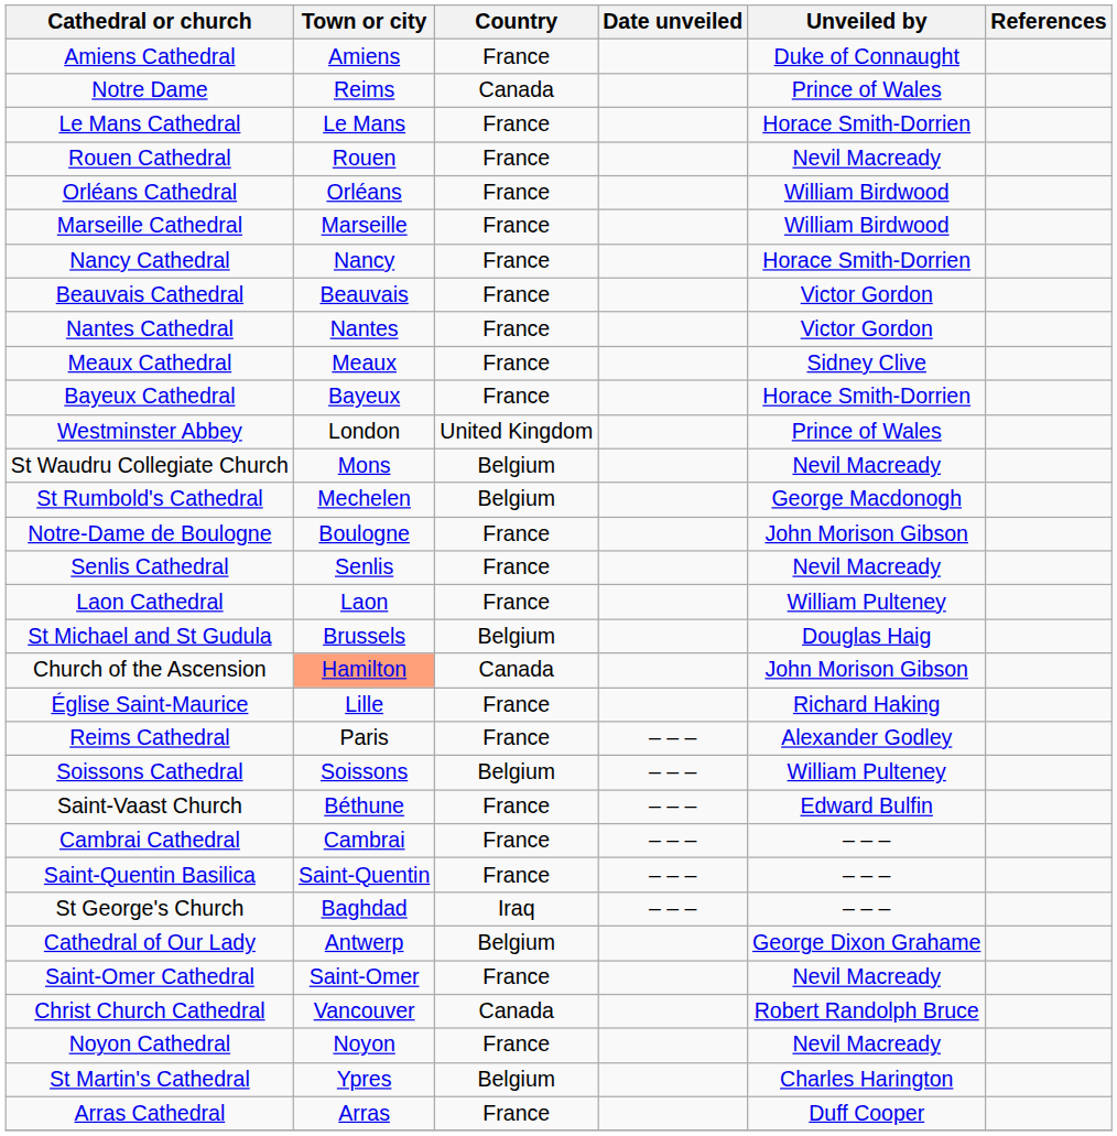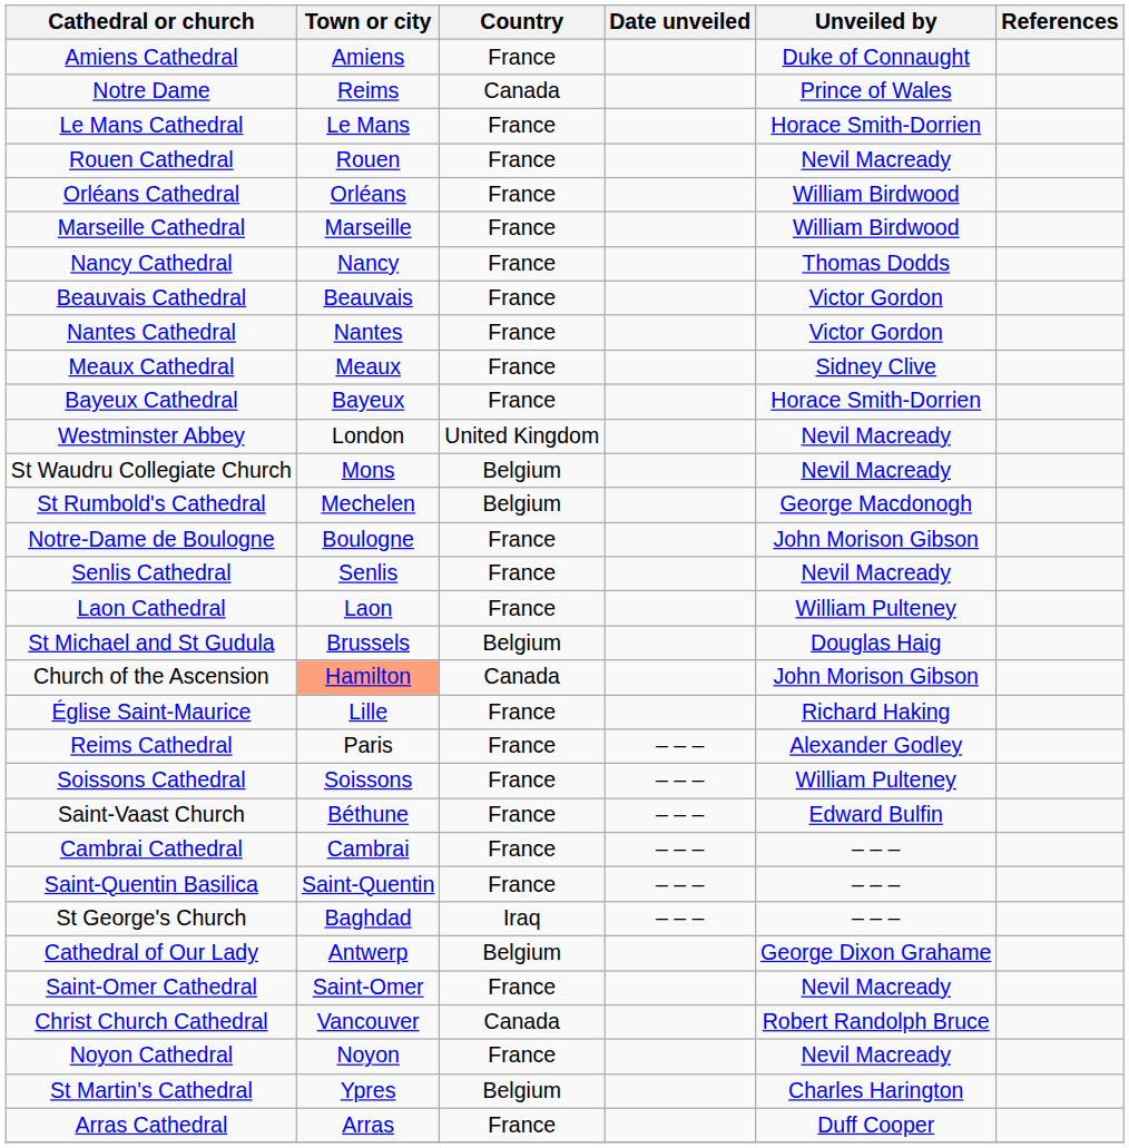Nancy Cathedral | Unveiled by: Horace Smith-Dorrien -> Thomas Dodds
Westminster Abbey | Unveiled by: Prince of Wales -> Nevil Macready
Soissons Cathedral | Country: Belgium -> France
